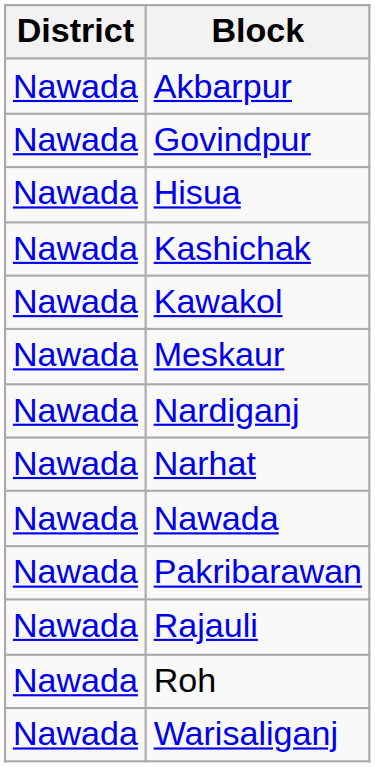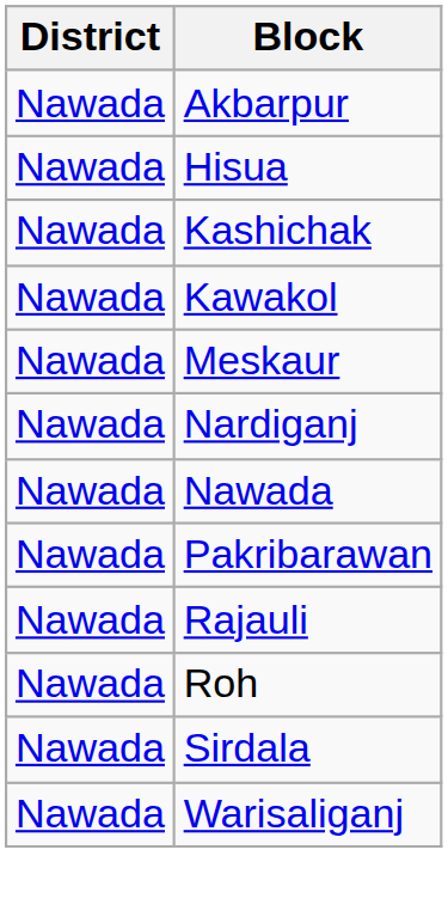- row: Nawada | Govindpur
- row: Nawada | Narhat
+ row: Nawada | Sirdala
